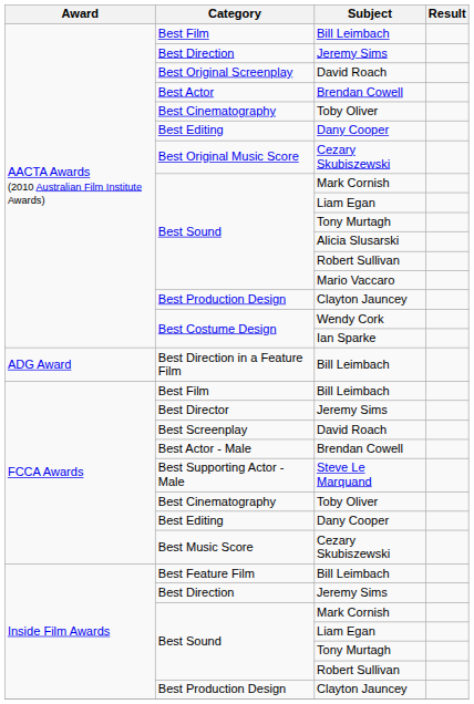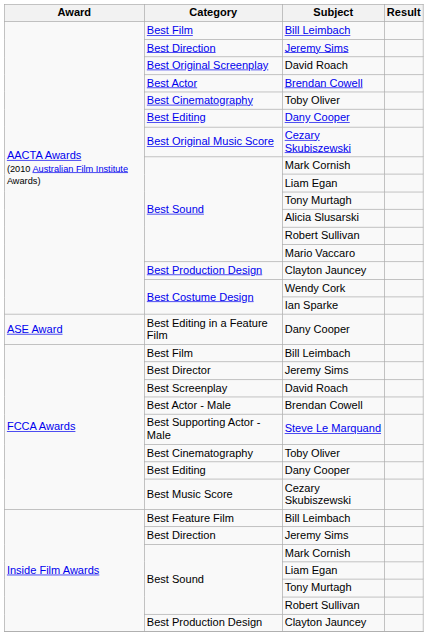- row: ADG Award | Best Direction in a Feature Film | Bill Leimbach
+ row: ASE Award | Best Editing in a Feature Film | Dany Cooper
